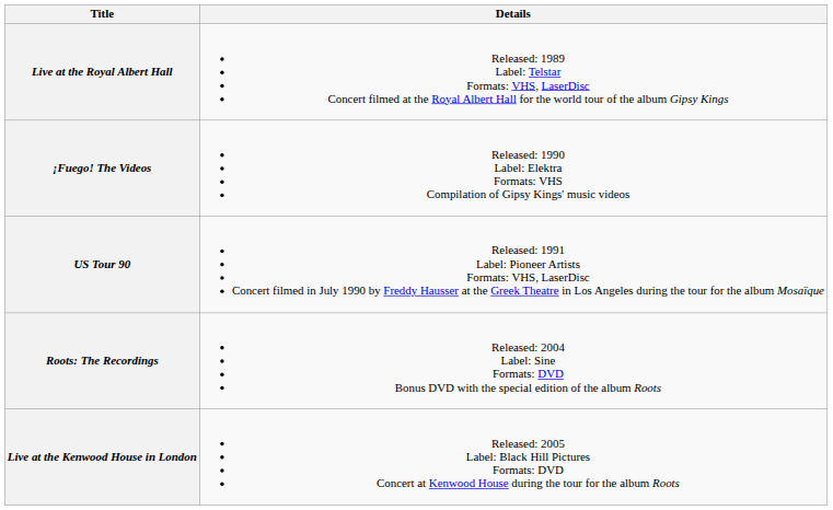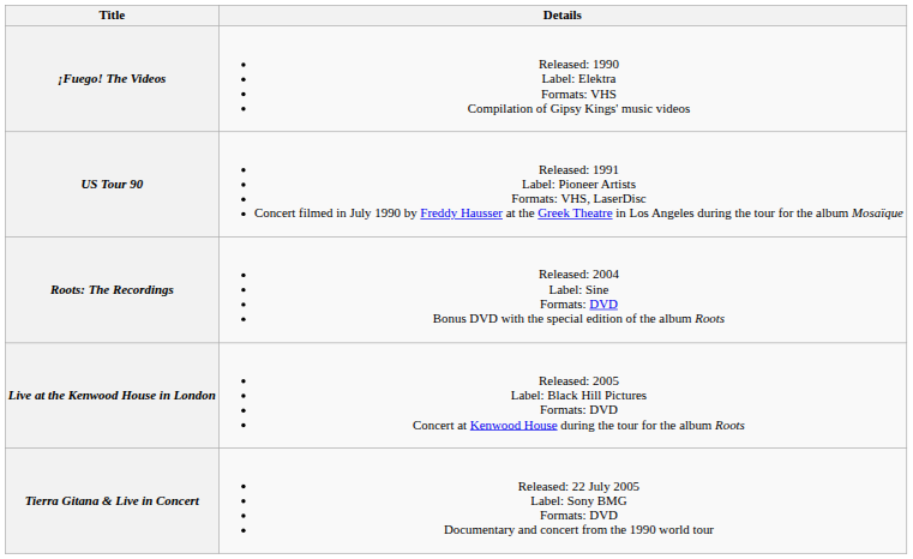- row: Live at the Royal Albert Hall | Released: 1989 Label: Telstar Formats: VHS, LaserDisc Concert filmed at the Royal Albert Hall for the world tour of the album Gipsy Kings
+ row: Tierra Gitana & Live in Concert | Released: 22 July 2005 Label: Sony BMG Formats: DVD Documentary and concert from the 1990 world tour
